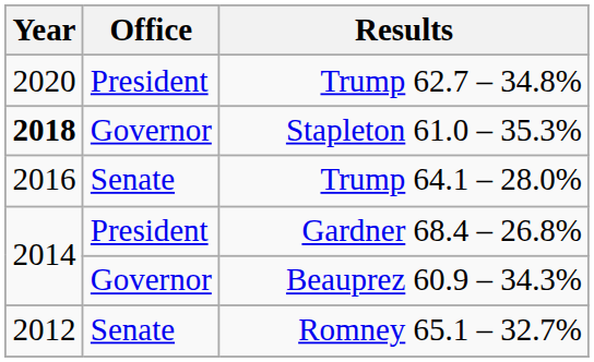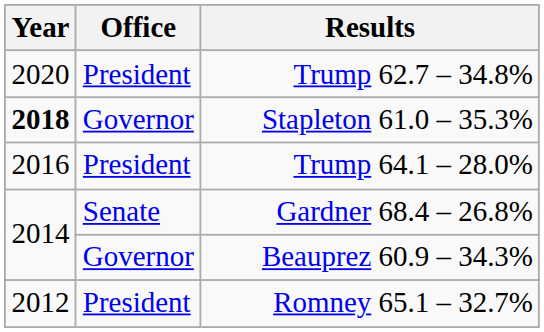Trump 64.1 – 28.0% | Office: Senate -> President
Gardner 68.4 – 26.8% | Office: President -> Senate
Romney 65.1 – 32.7% | Office: Senate -> President
